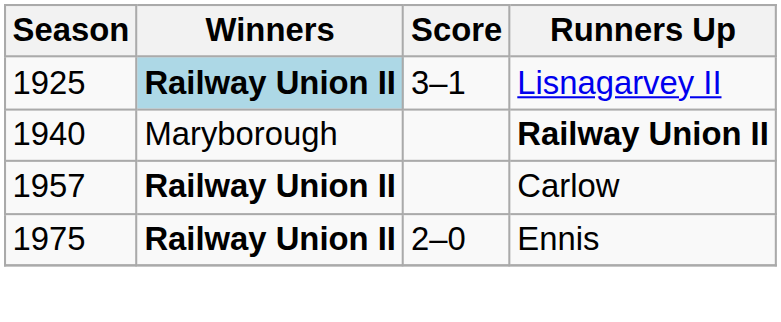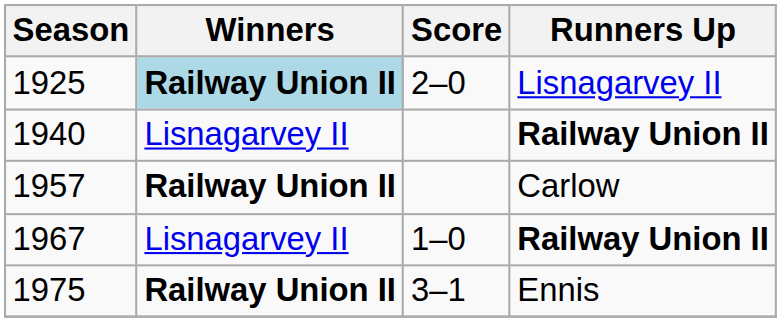1925 | Score: 3–1 -> 2–0
1940 | Winners: Maryborough -> Lisnagarvey II
+ row: 1967 | Lisnagarvey II | 1–0 | Railway Union II
1975 | Score: 2–0 -> 3–1
